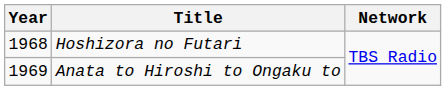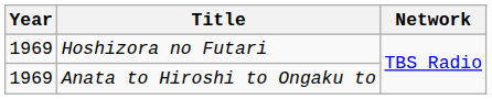Hoshizora no Futari | Year: 1968 -> 1969
